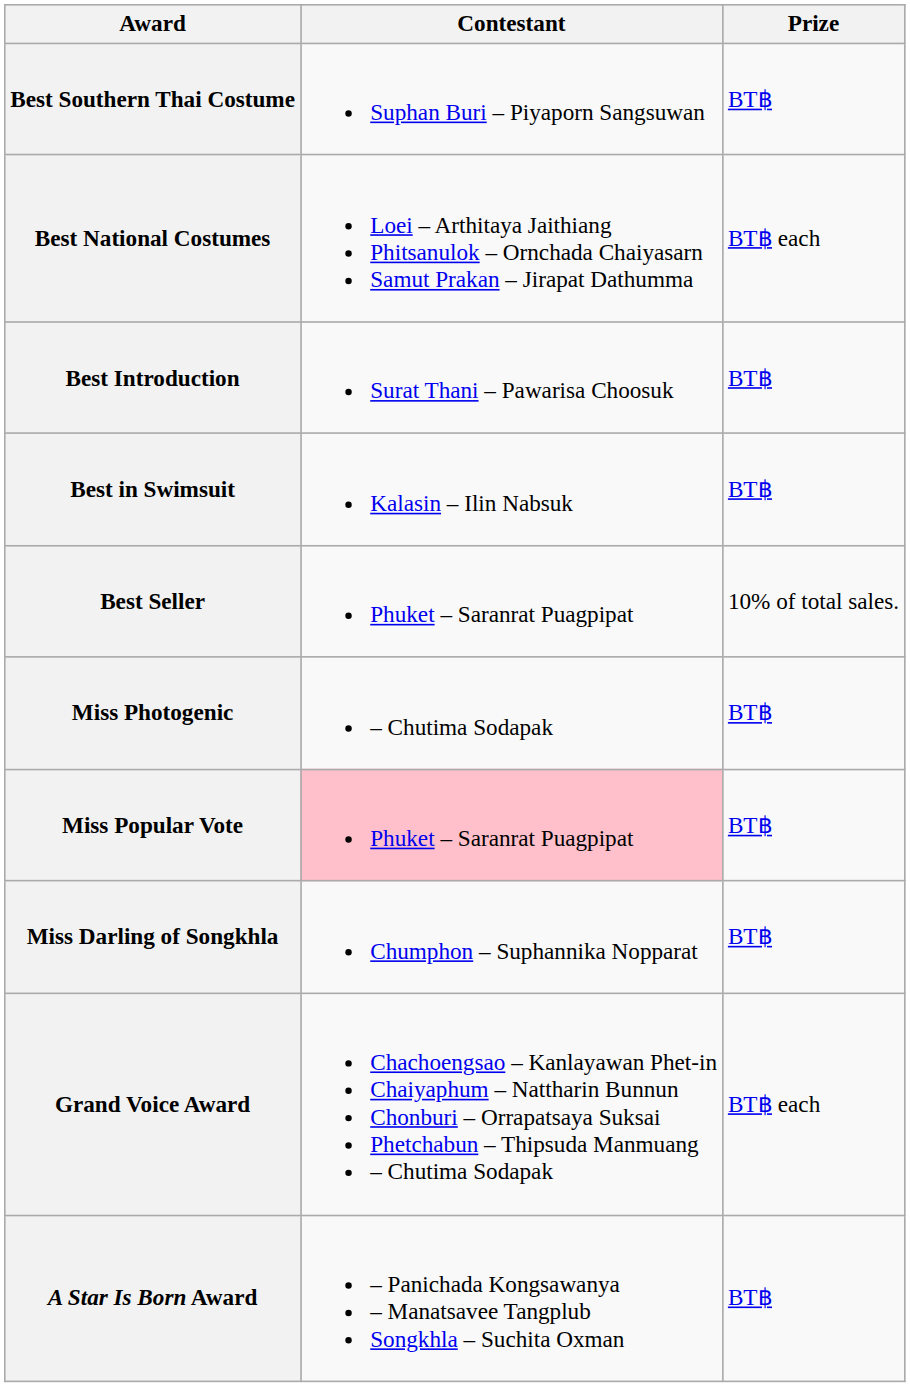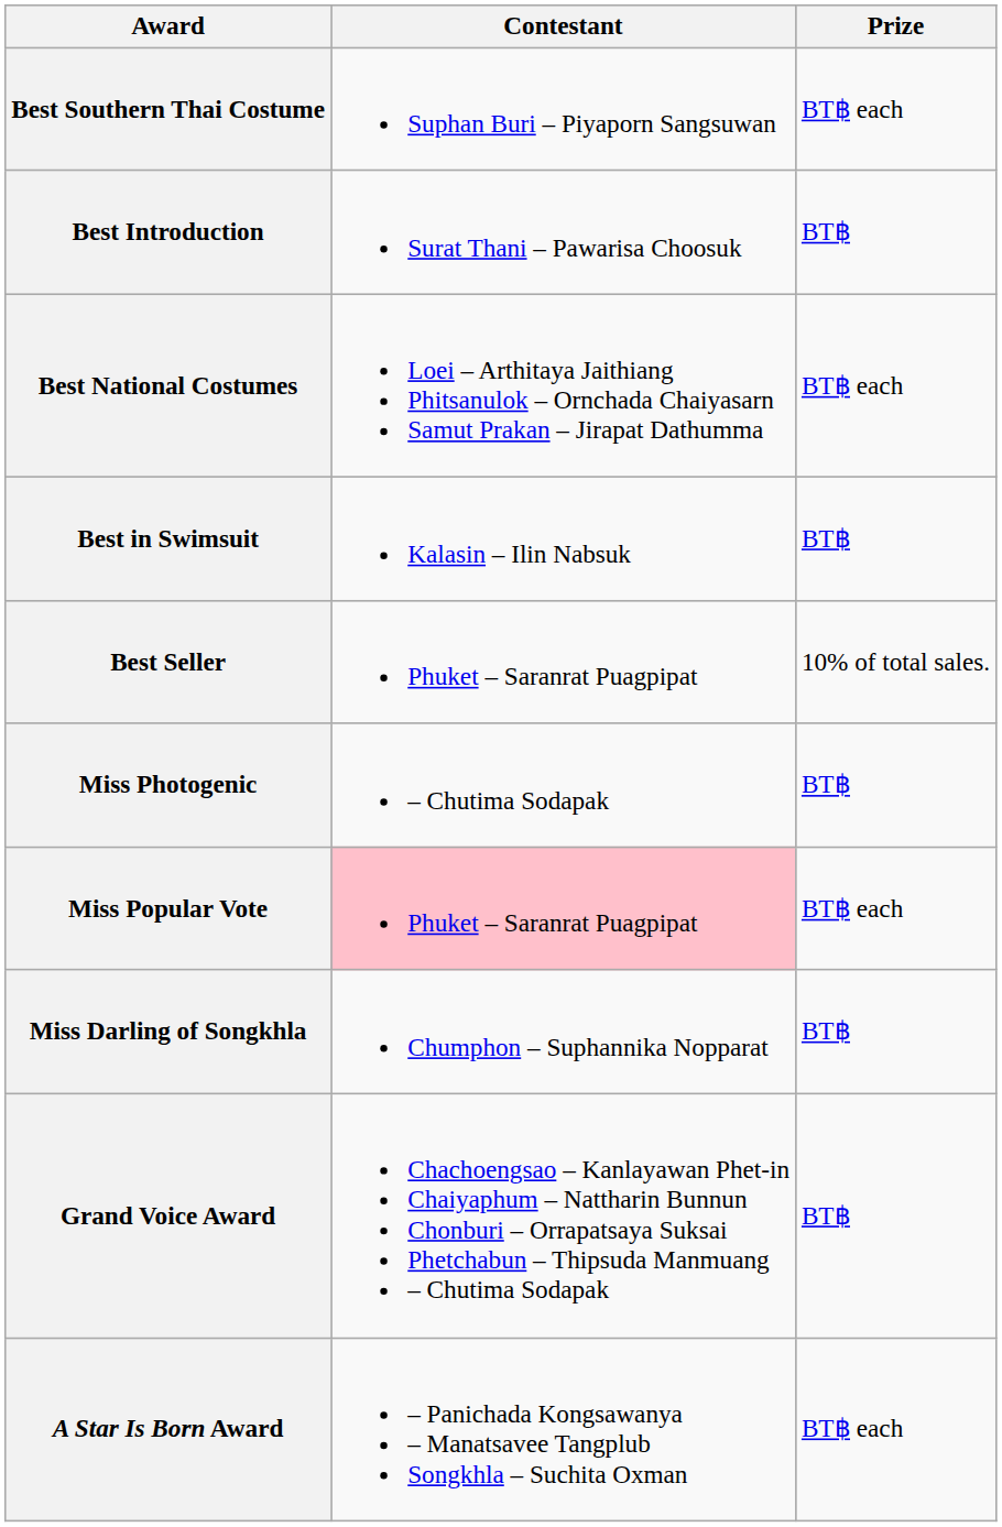Best Southern Thai Costume | Prize: BT฿ -> BT฿ each
rows swapped: Best National Costumes <-> Best Introduction
Miss Popular Vote | Prize: BT฿ -> BT฿ each
Grand Voice Award | Prize: BT฿ each -> BT฿
A Star Is Born Award | Prize: BT฿ -> BT฿ each
